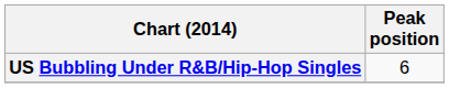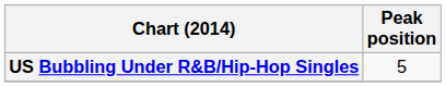US Bubbling Under R&B/Hip-Hop Singles | Peak position: 6 -> 5
